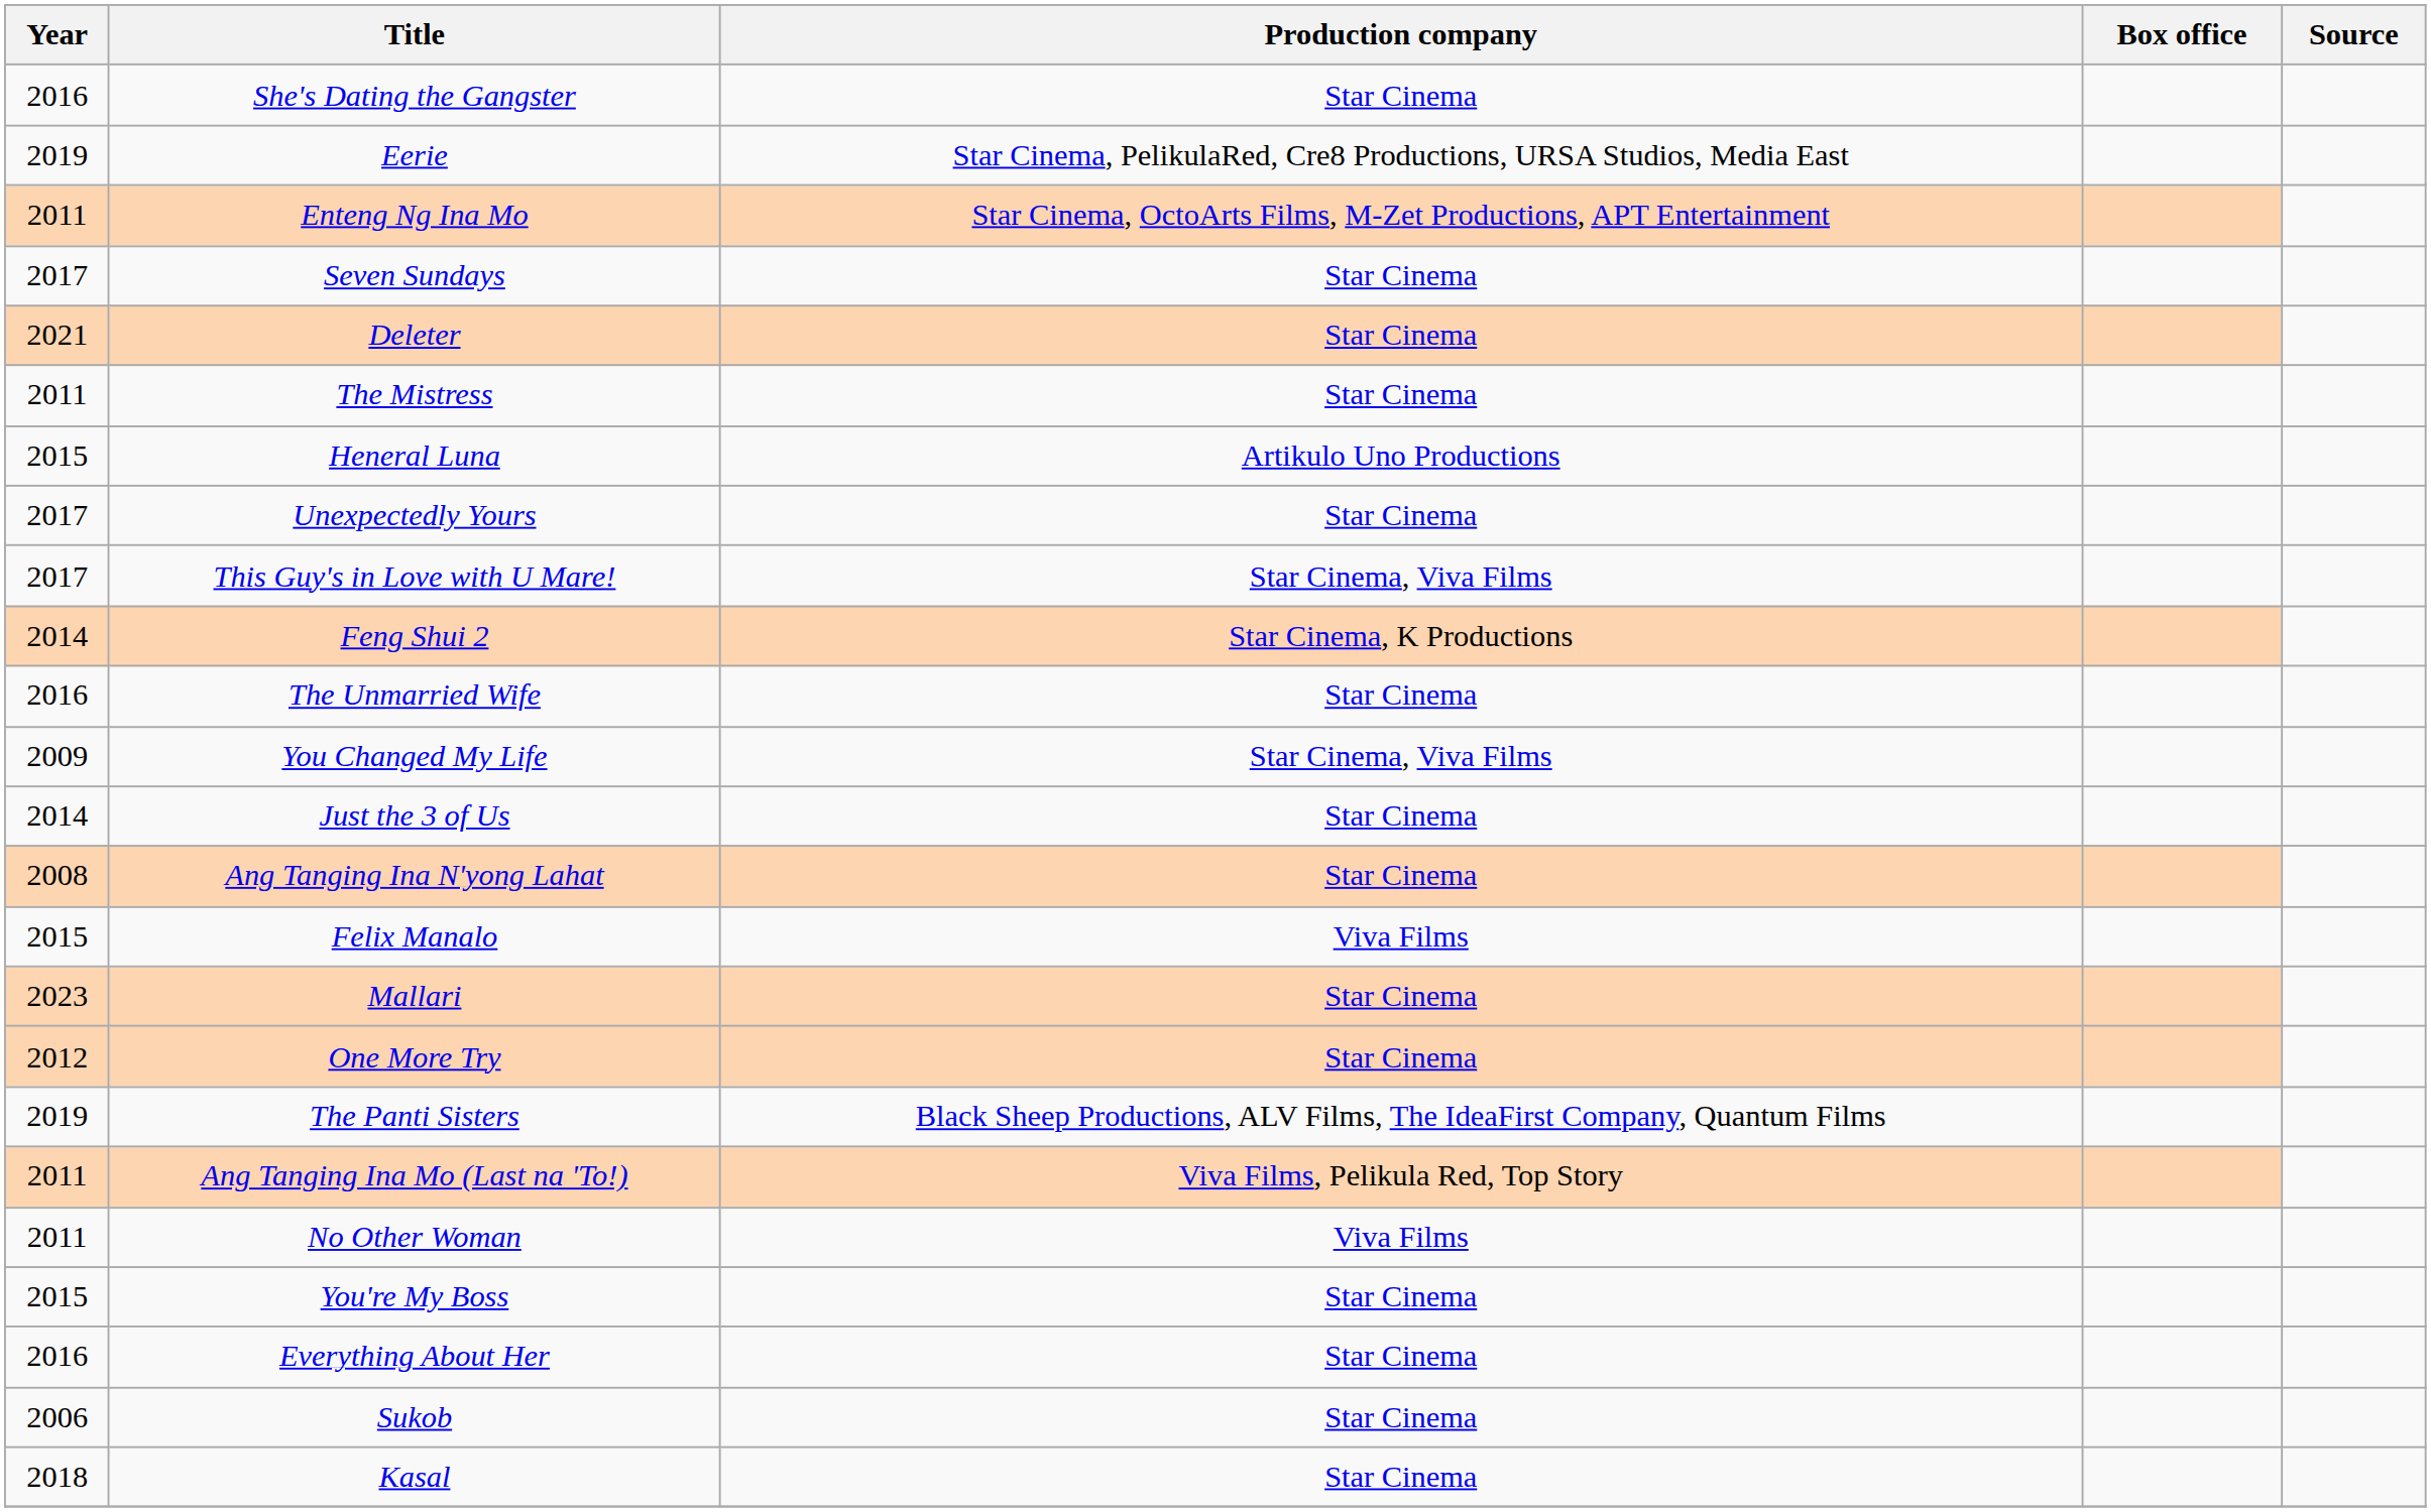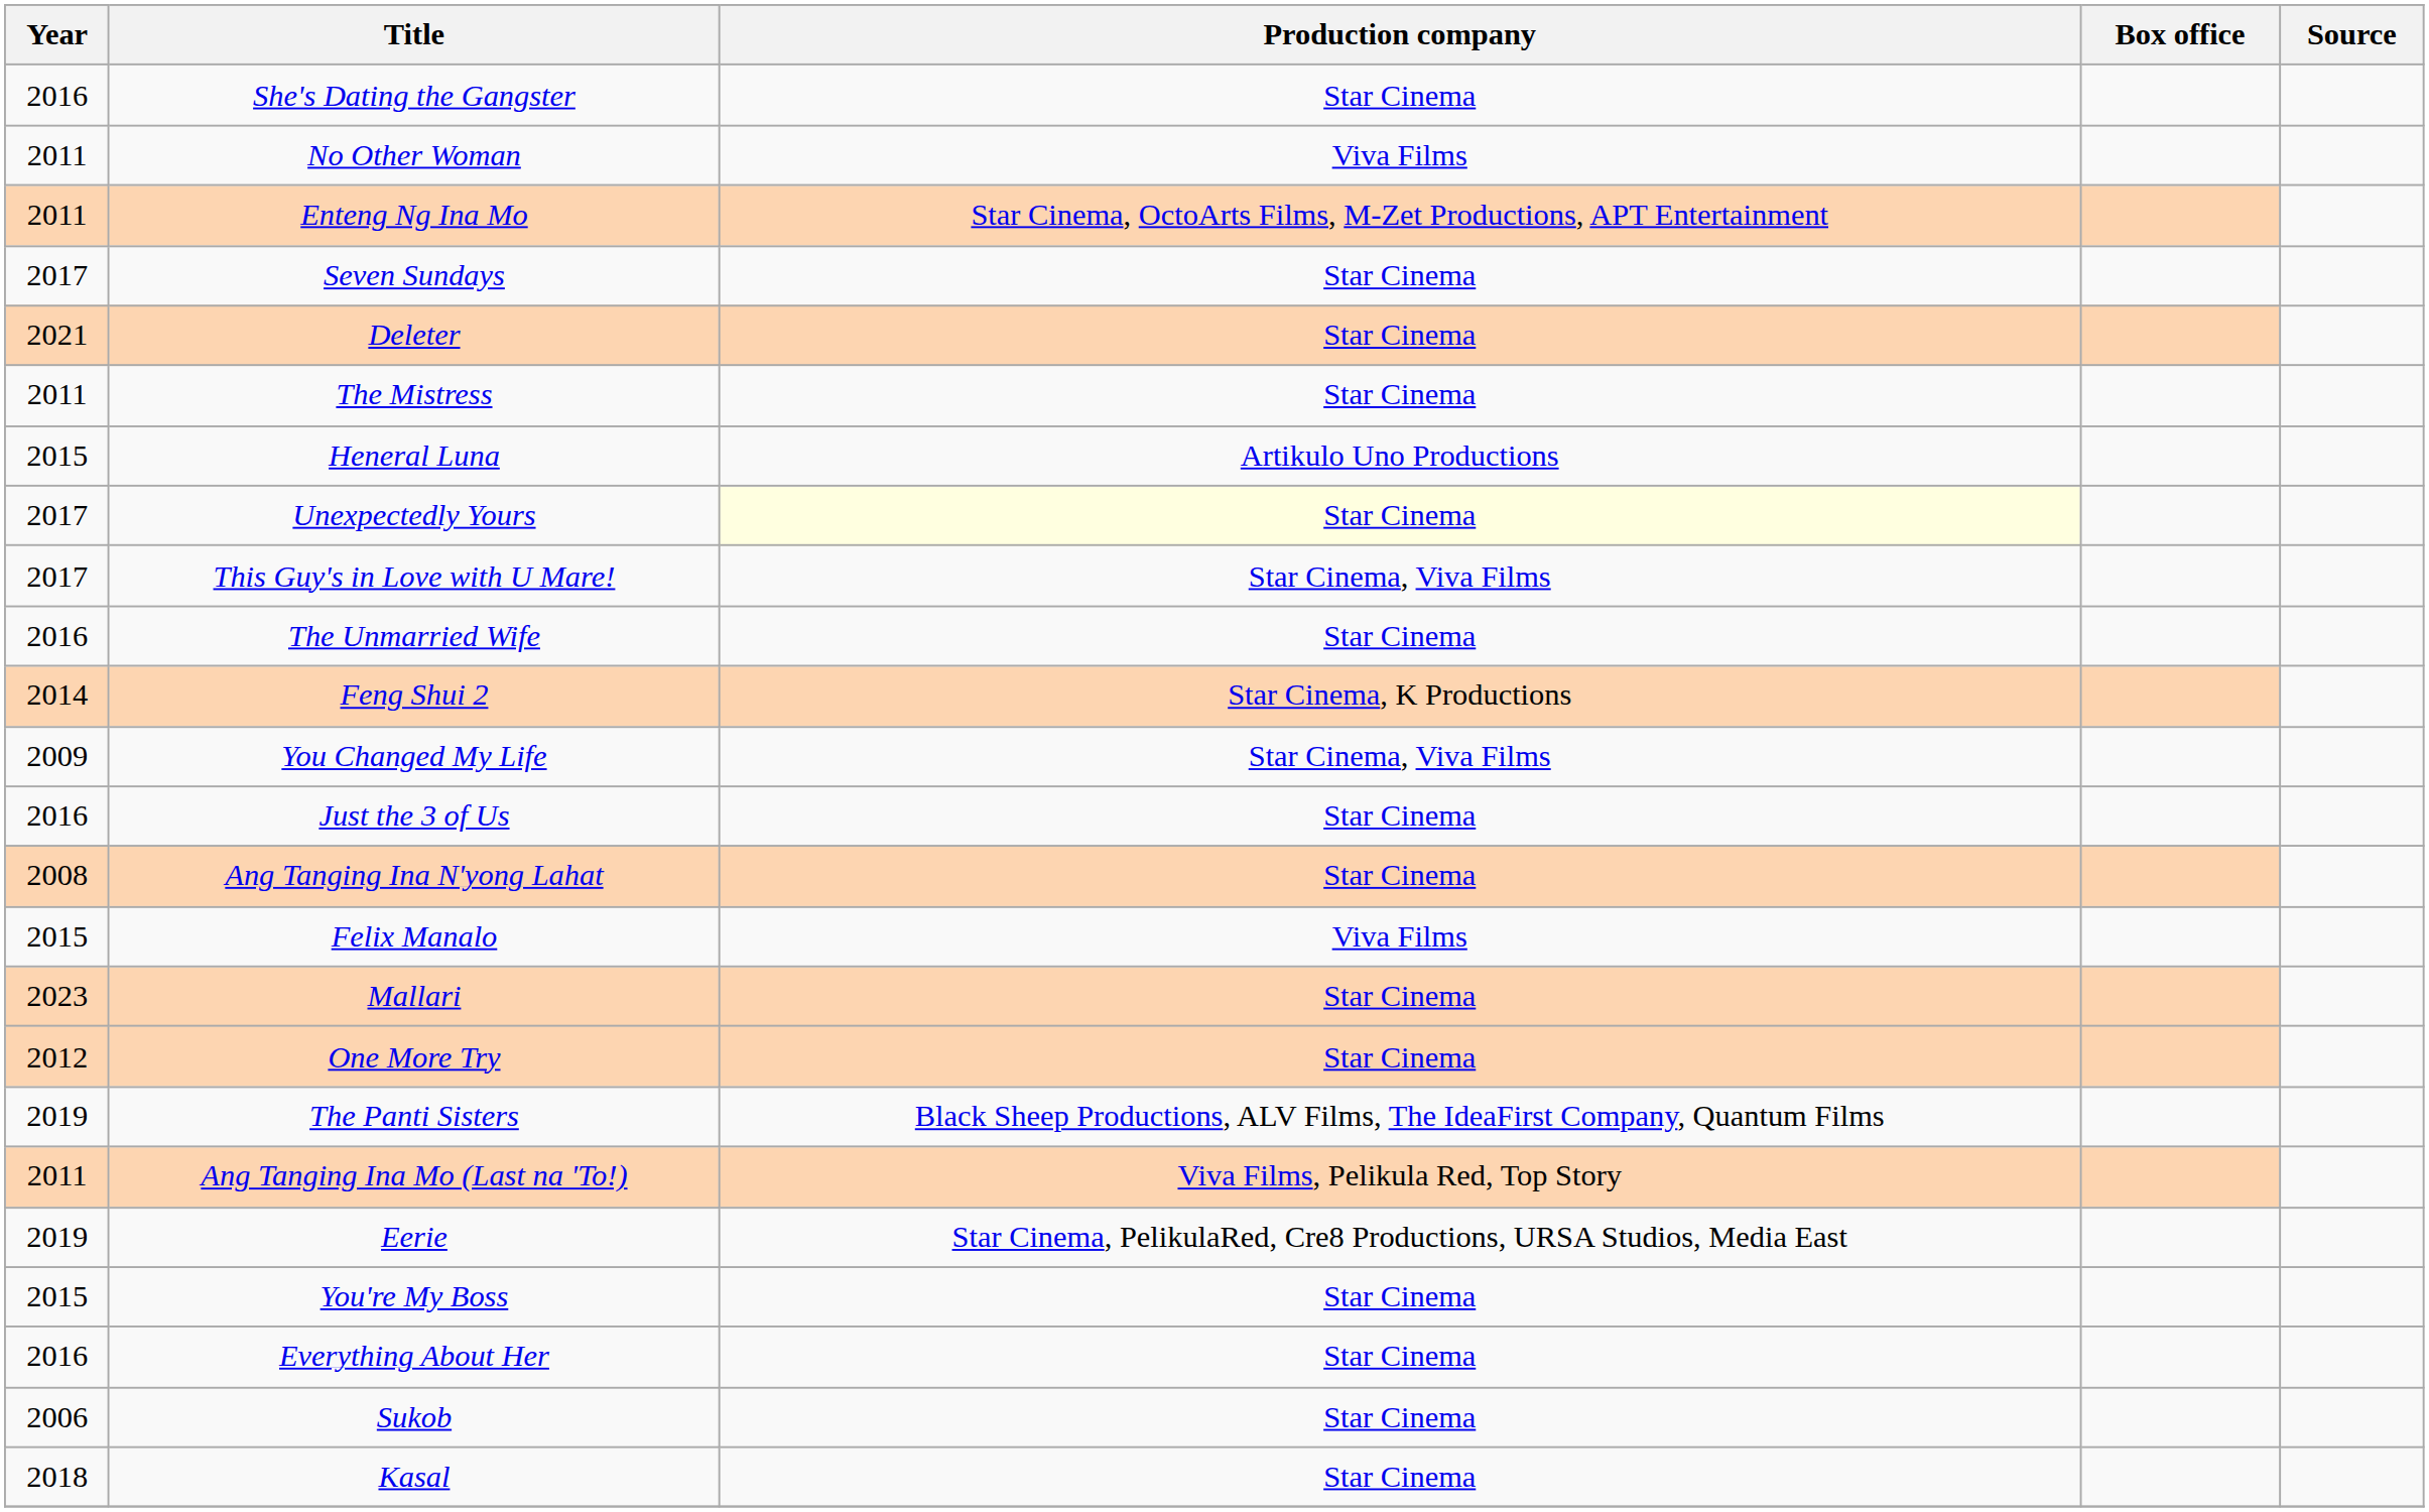rows swapped: No Other Woman <-> Eerie
Unexpectedly Yours | Production company: no background -> lightyellow background
rows swapped: The Unmarried Wife <-> Feng Shui 2
Just the 3 of Us | Year: 2014 -> 2016
